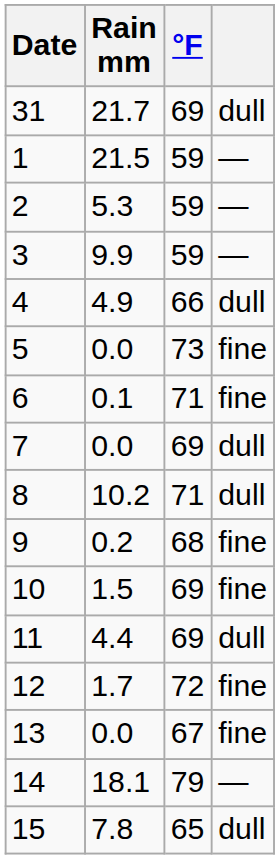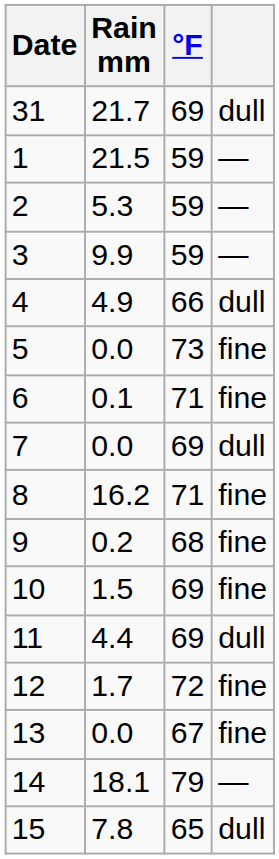8 | Rain mm: 10.2 -> 16.2
8 | column 4: dull -> fine
